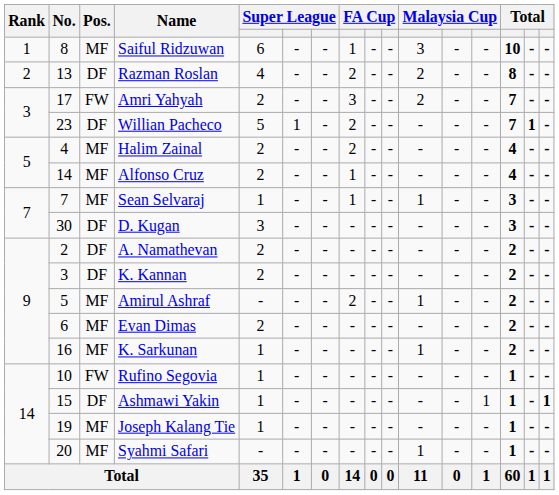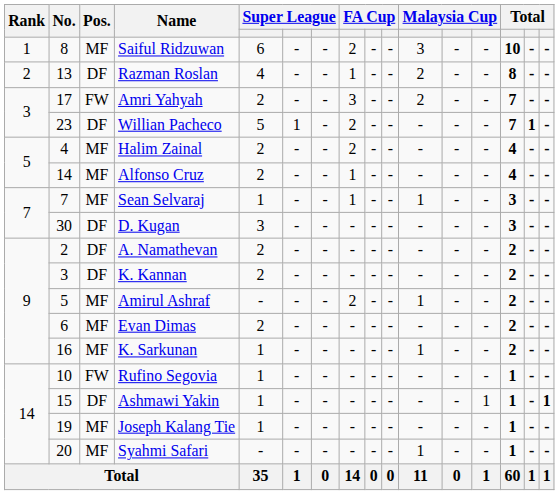Saiful Ridzuwan | column 8: 1 -> 2
Razman Roslan | column 8: 2 -> 1
